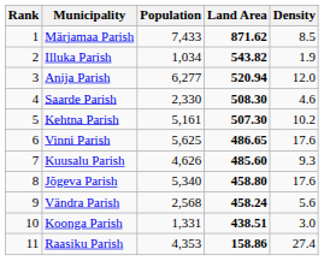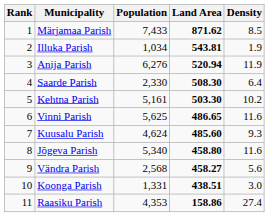Illuka Parish | Land Area: 543.82 -> 543.81
Anija Parish | Population: 6,277 -> 6,276
Anija Parish | Density: 12.0 -> 11.9
Saarde Parish | Density: 4.6 -> 6.4
Kehtna Parish | Land Area: 507.30 -> 503.30
Vinni Parish | Density: 17.6 -> 11.6
Kuusalu Parish | Population: 4,626 -> 4,624
Jõgeva Parish | Density: 17.6 -> 11.6
Vändra Parish | Land Area: 458.24 -> 458.27
